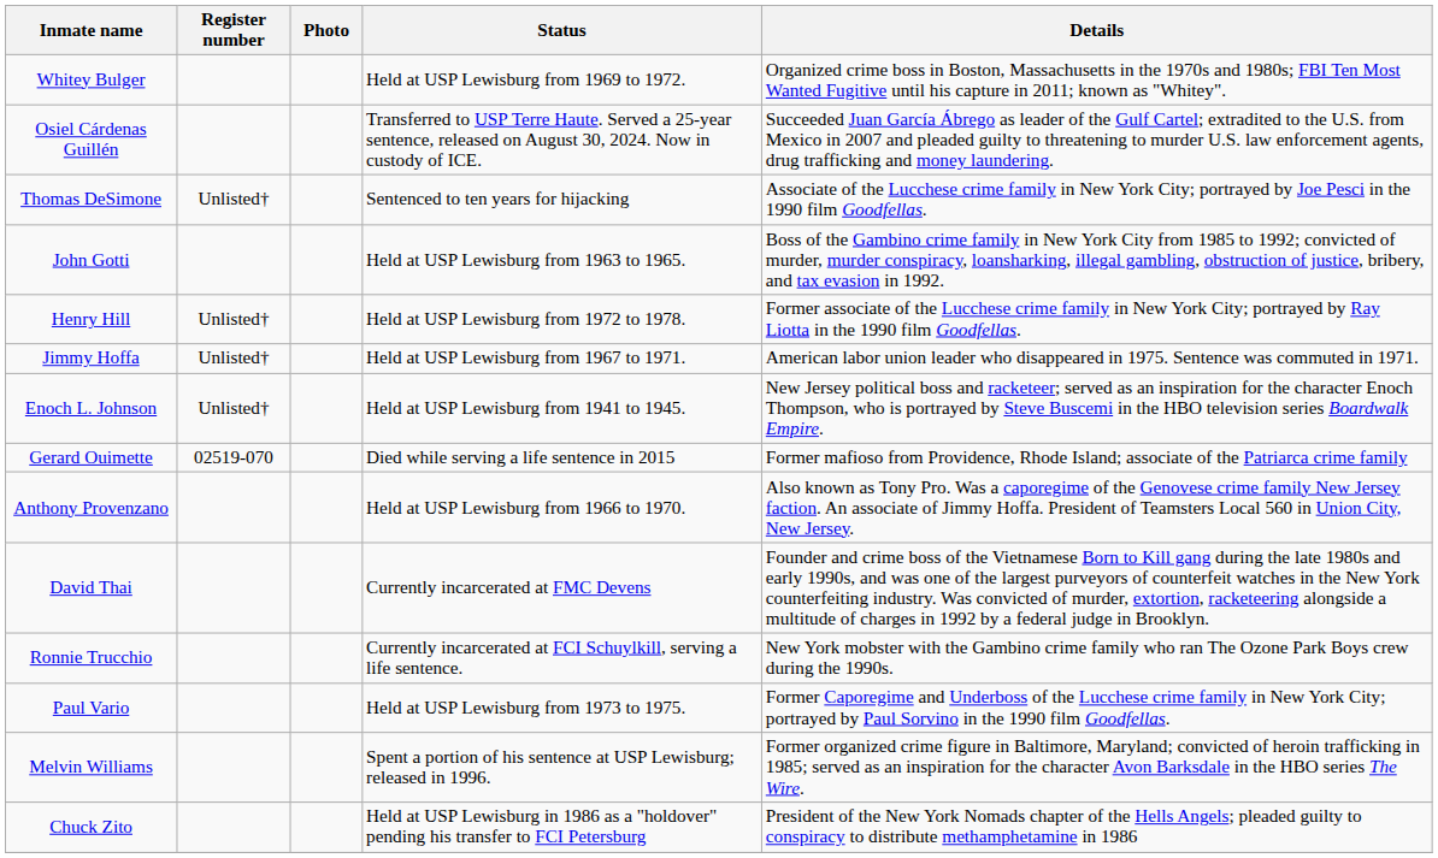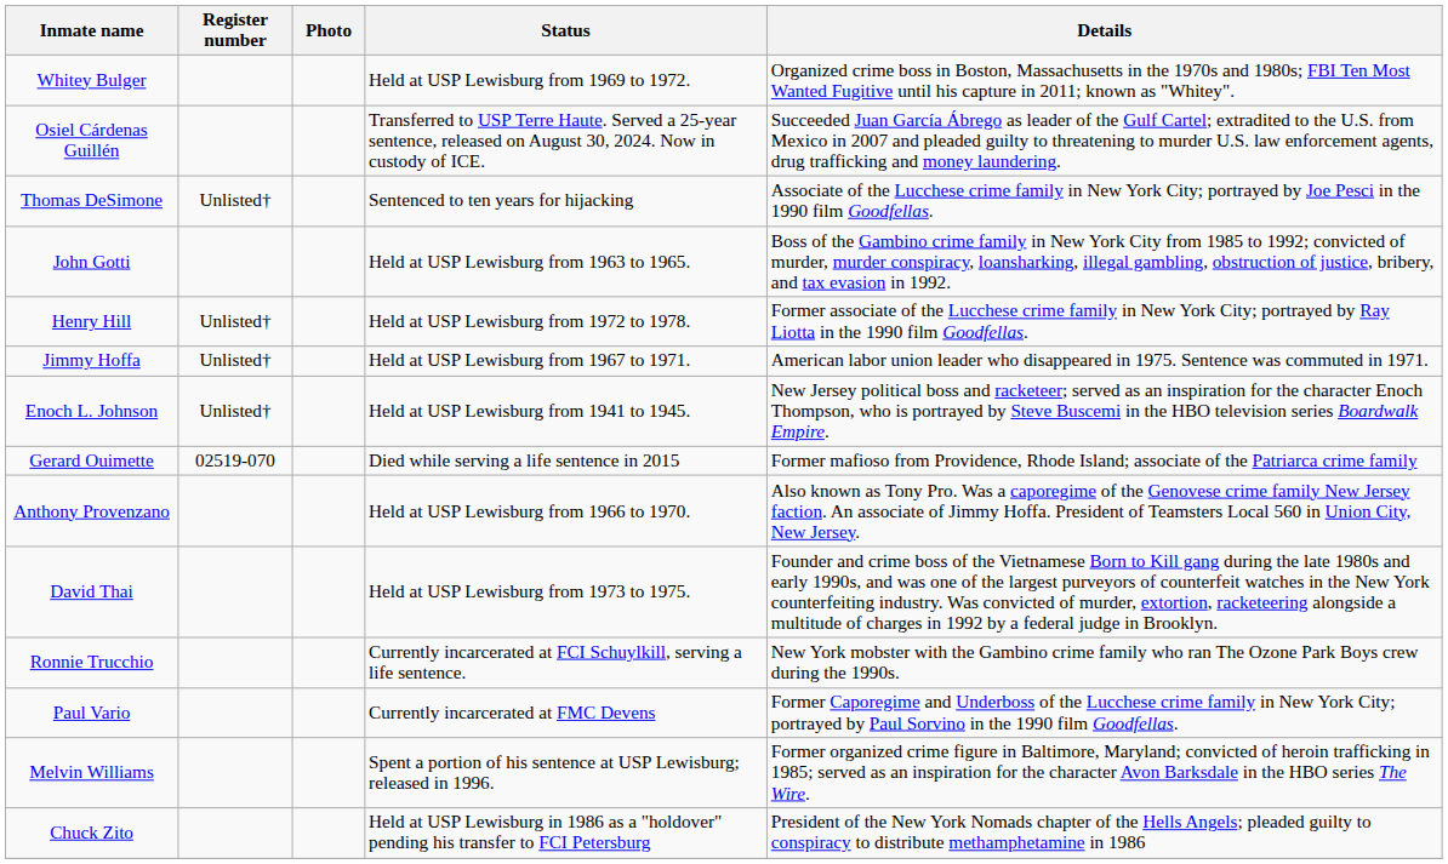David Thai | Status: Currently incarcerated at FMC Devens -> Held at USP Lewisburg from 1973 to 1975.
Paul Vario | Status: Held at USP Lewisburg from 1973 to 1975. -> Currently incarcerated at FMC Devens
